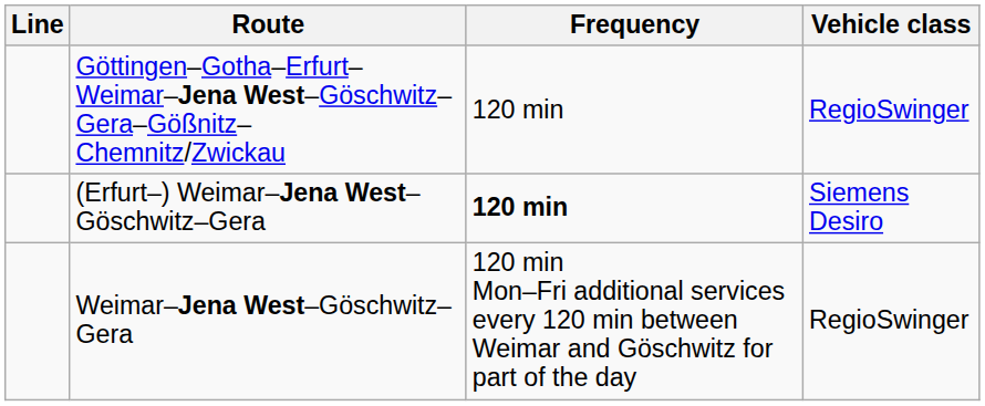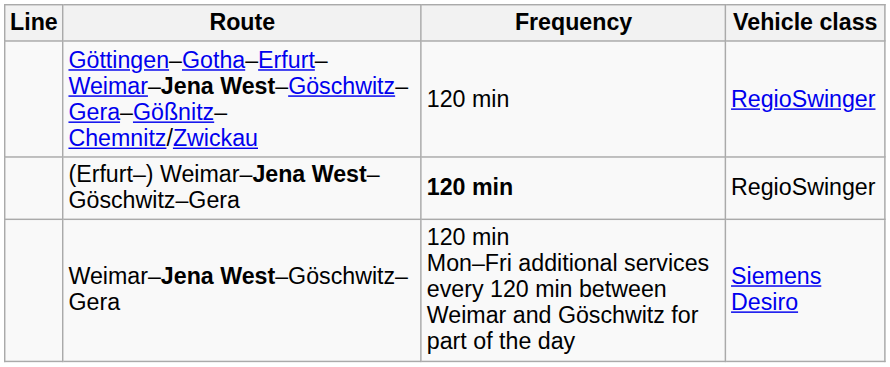(Erfurt–) Weimar–Jena West–Göschwitz–Gera | Vehicle class: Siemens Desiro -> RegioSwinger
Weimar–Jena West–Göschwitz–Gera | Vehicle class: RegioSwinger -> Siemens Desiro
